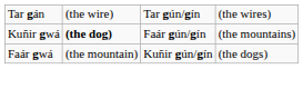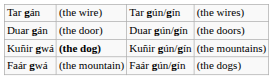+ row: Duar gán | (the door) | Duar gún/gín | (the doors)
Kuñir gwá | column 3: Faár gún/gín -> Kuñir gún/gín
Faár gwá | column 3: Kuñir gún/gín -> Faár gún/gín
